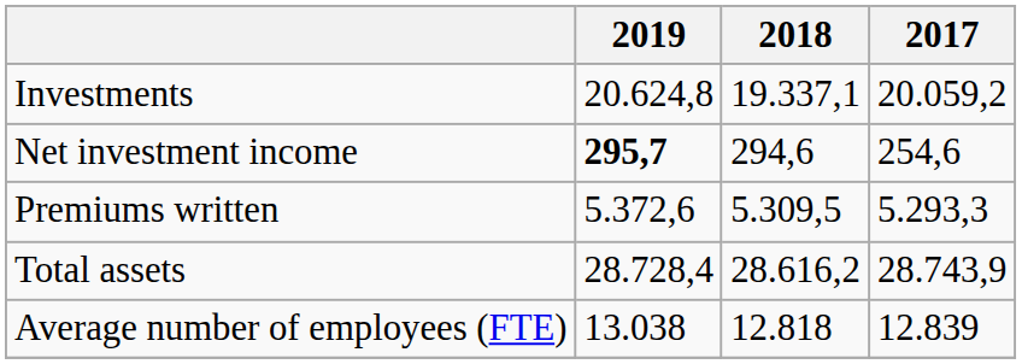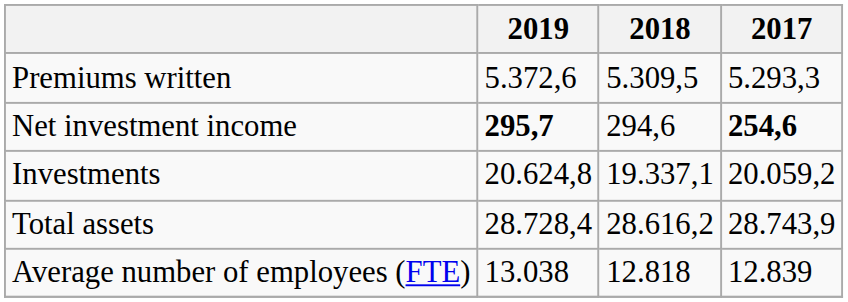rows swapped: Premiums written <-> Investments
Net investment income | 2017: normal -> bold
